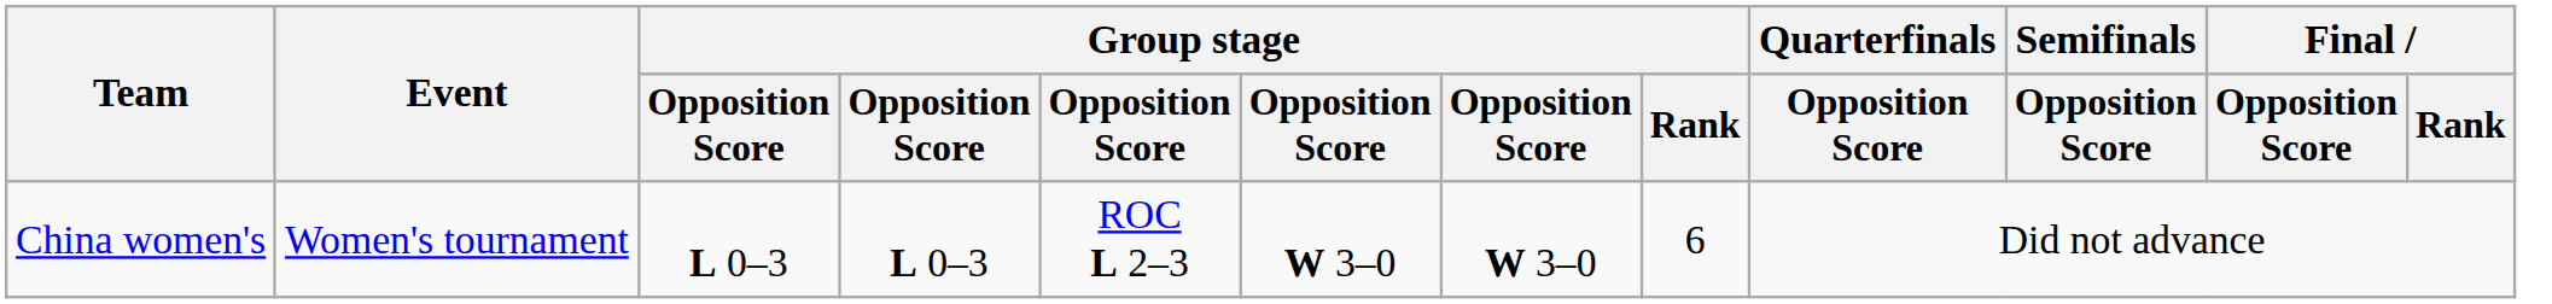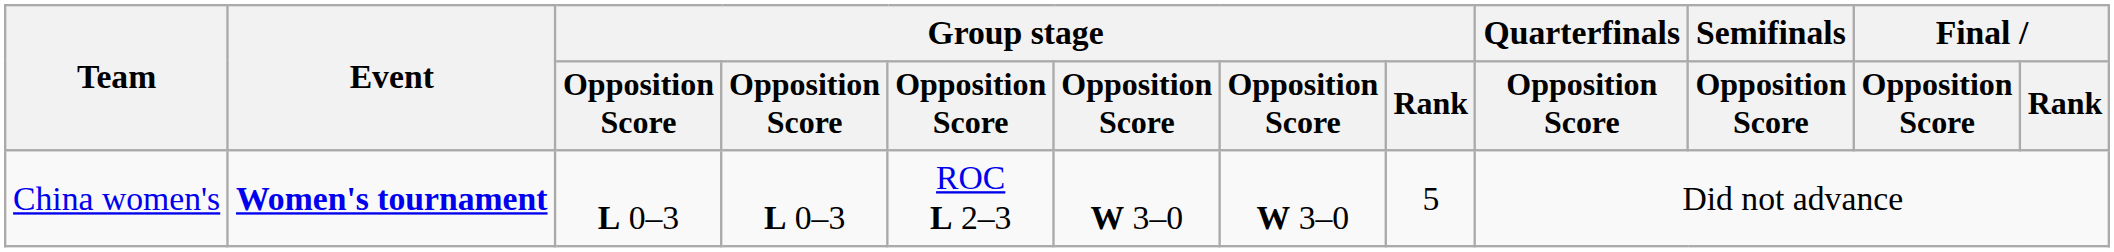China women's | Event: normal -> bold
China women's | Group stage / Rank: 6 -> 5
